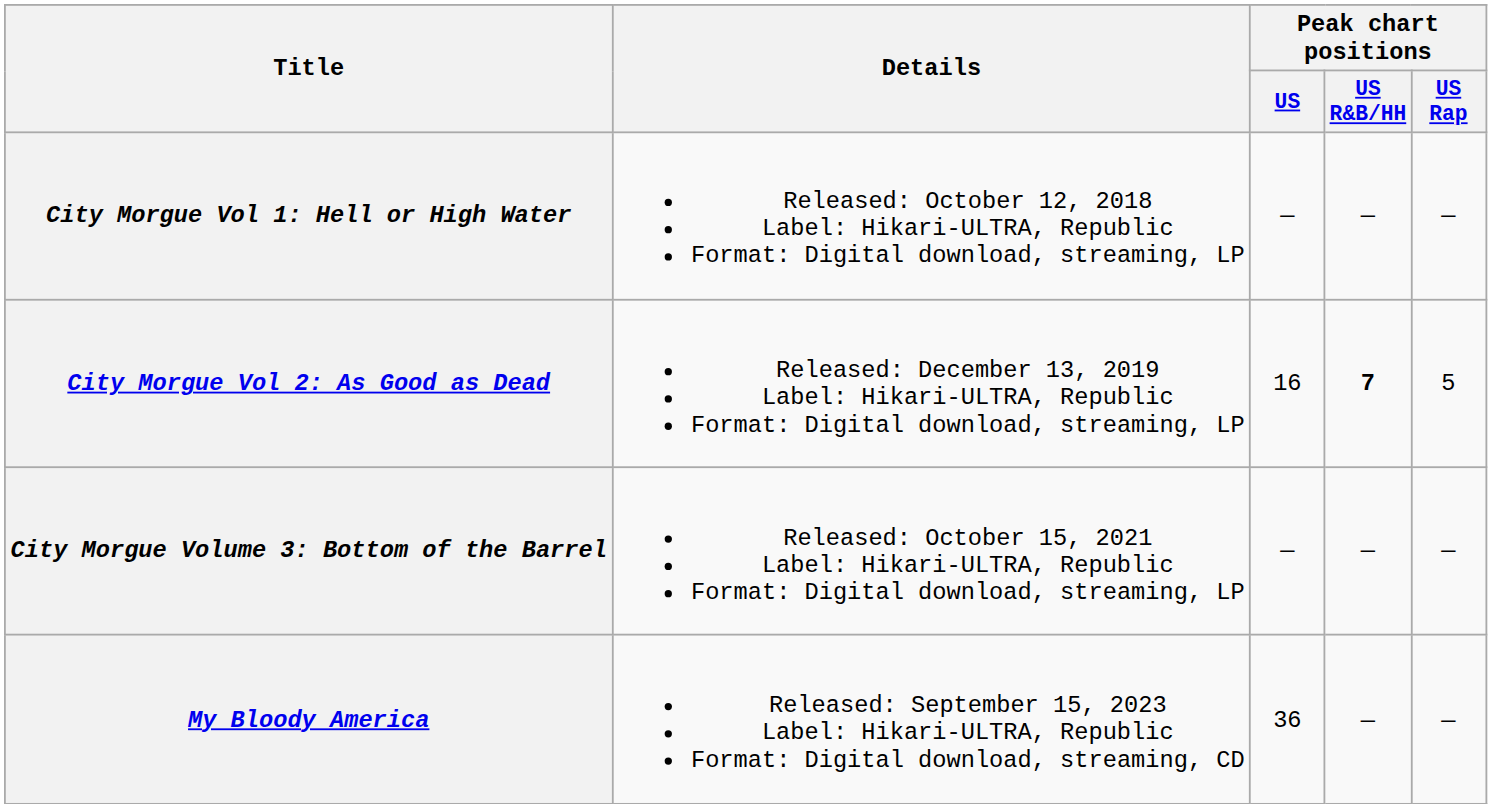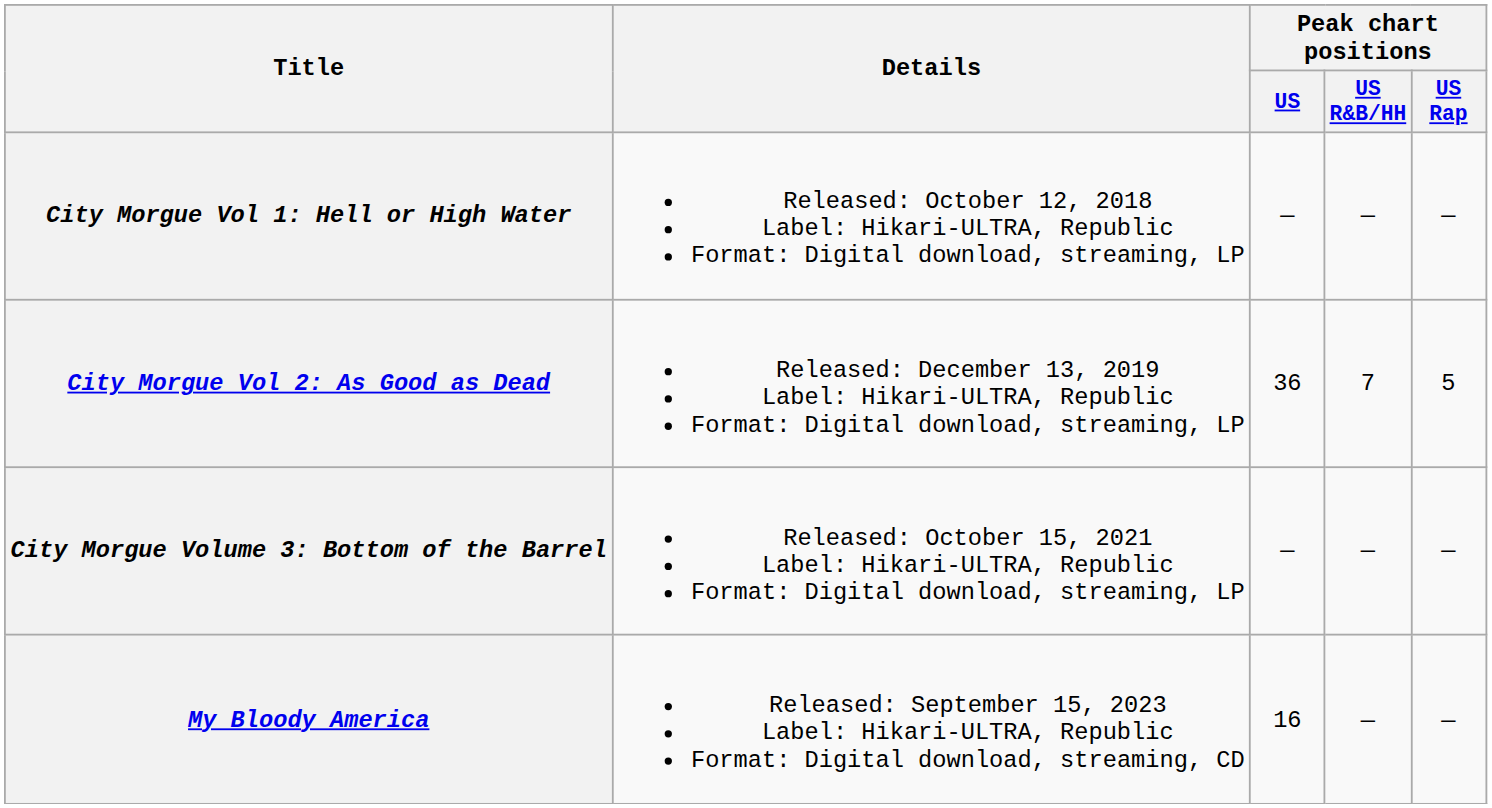City Morgue Vol 2: As Good as Dead | Peak chart positions / US: 16 -> 36
City Morgue Vol 2: As Good as Dead | Peak chart positions / US R&B/HH: bold -> normal
My Bloody America | Peak chart positions / US: 36 -> 16
